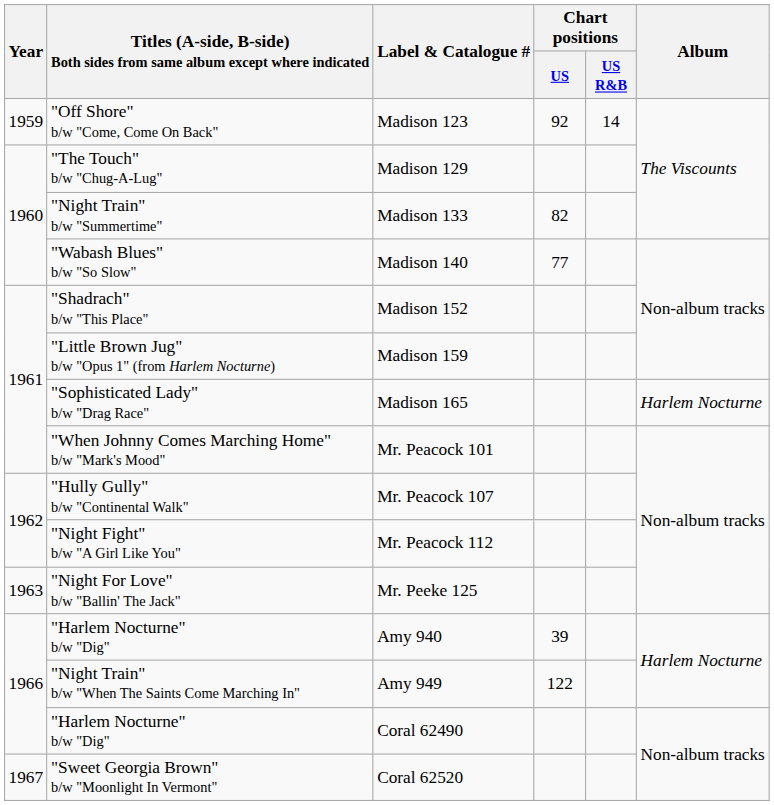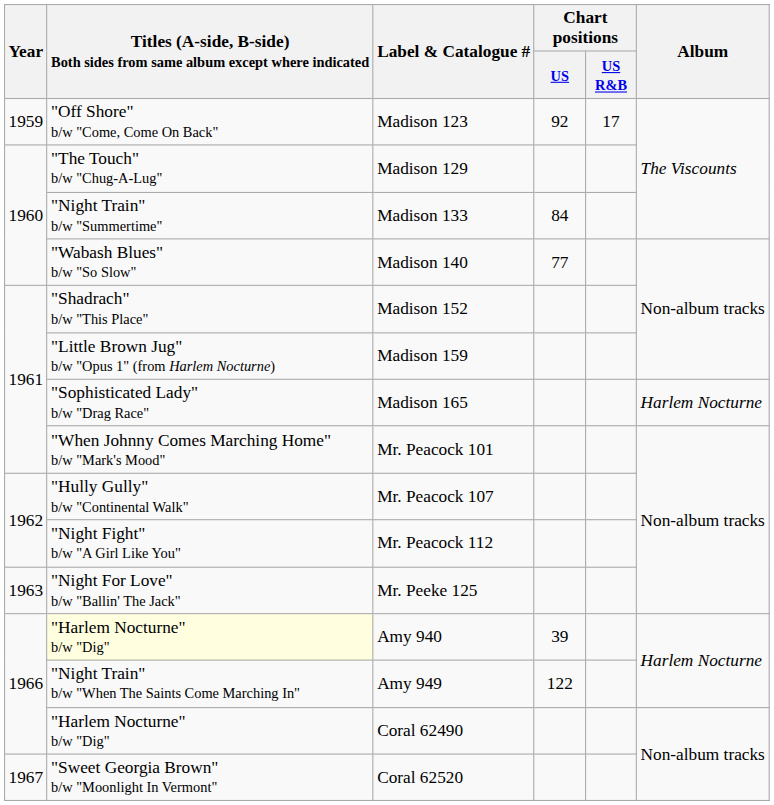Madison 123 | Chart positions / US R&B: 14 -> 17
Madison 133 | Chart positions / US: 82 -> 84
Amy 940 | column 2: no background -> lightyellow background
